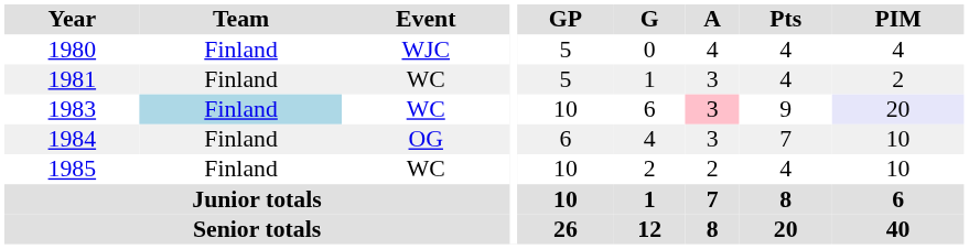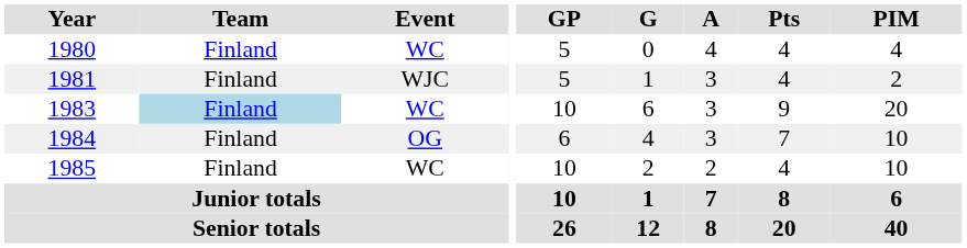1980 | Event: WJC -> WC
1981 | Event: WC -> WJC
1983 | A: pink background -> no background
1983 | PIM: lavender background -> no background
